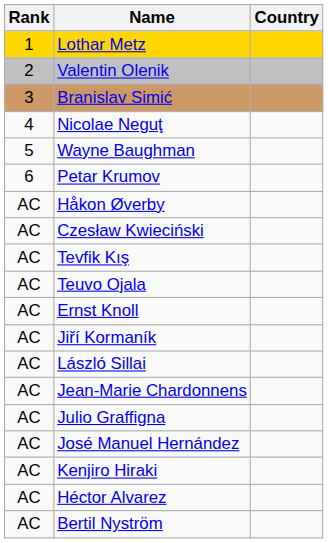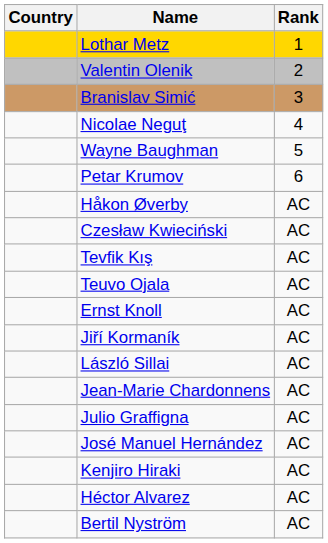columns swapped: Rank <-> Country
